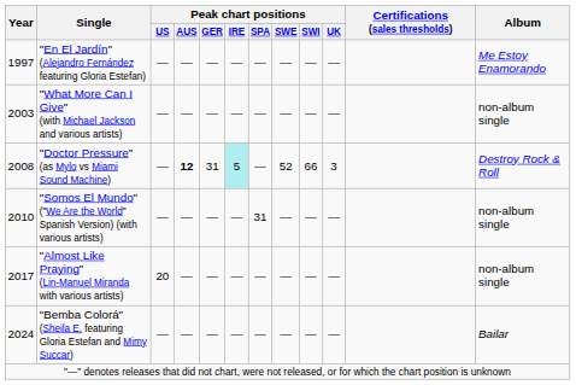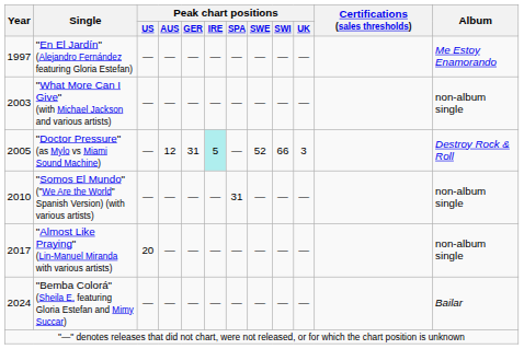"Doctor Pressure" (as Mylo vs Miami Sound Machine) | Year: 2008 -> 2005
"Doctor Pressure" (as Mylo vs Miami Sound Machine) | Peak chart positions / AUS: bold -> normal
